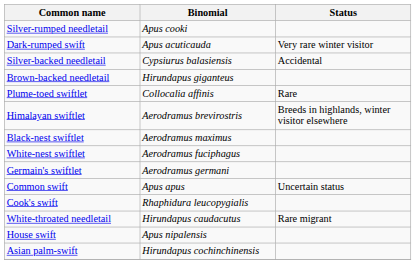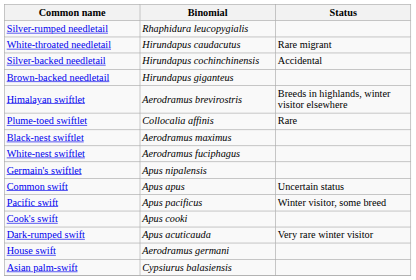Silver-rumped needletail | Binomial: Apus cooki -> Rhaphidura leucopygialis
rows swapped: White-throated needletail <-> Dark-rumped swift
Silver-backed needletail | Binomial: Cypsiurus balasiensis -> Hirundapus cochinchinensis
rows swapped: Plume-toed swiftlet <-> Himalayan swiftlet
Germain's swiftlet | Binomial: Aerodramus germani -> Apus nipalensis
+ row: Pacific swift | Apus pacificus | Winter visitor, some breed
Cook's swift | Binomial: Rhaphidura leucopygialis -> Apus cooki
House swift | Binomial: Apus nipalensis -> Aerodramus germani
Asian palm-swift | Binomial: Hirundapus cochinchinensis -> Cypsiurus balasiensis
